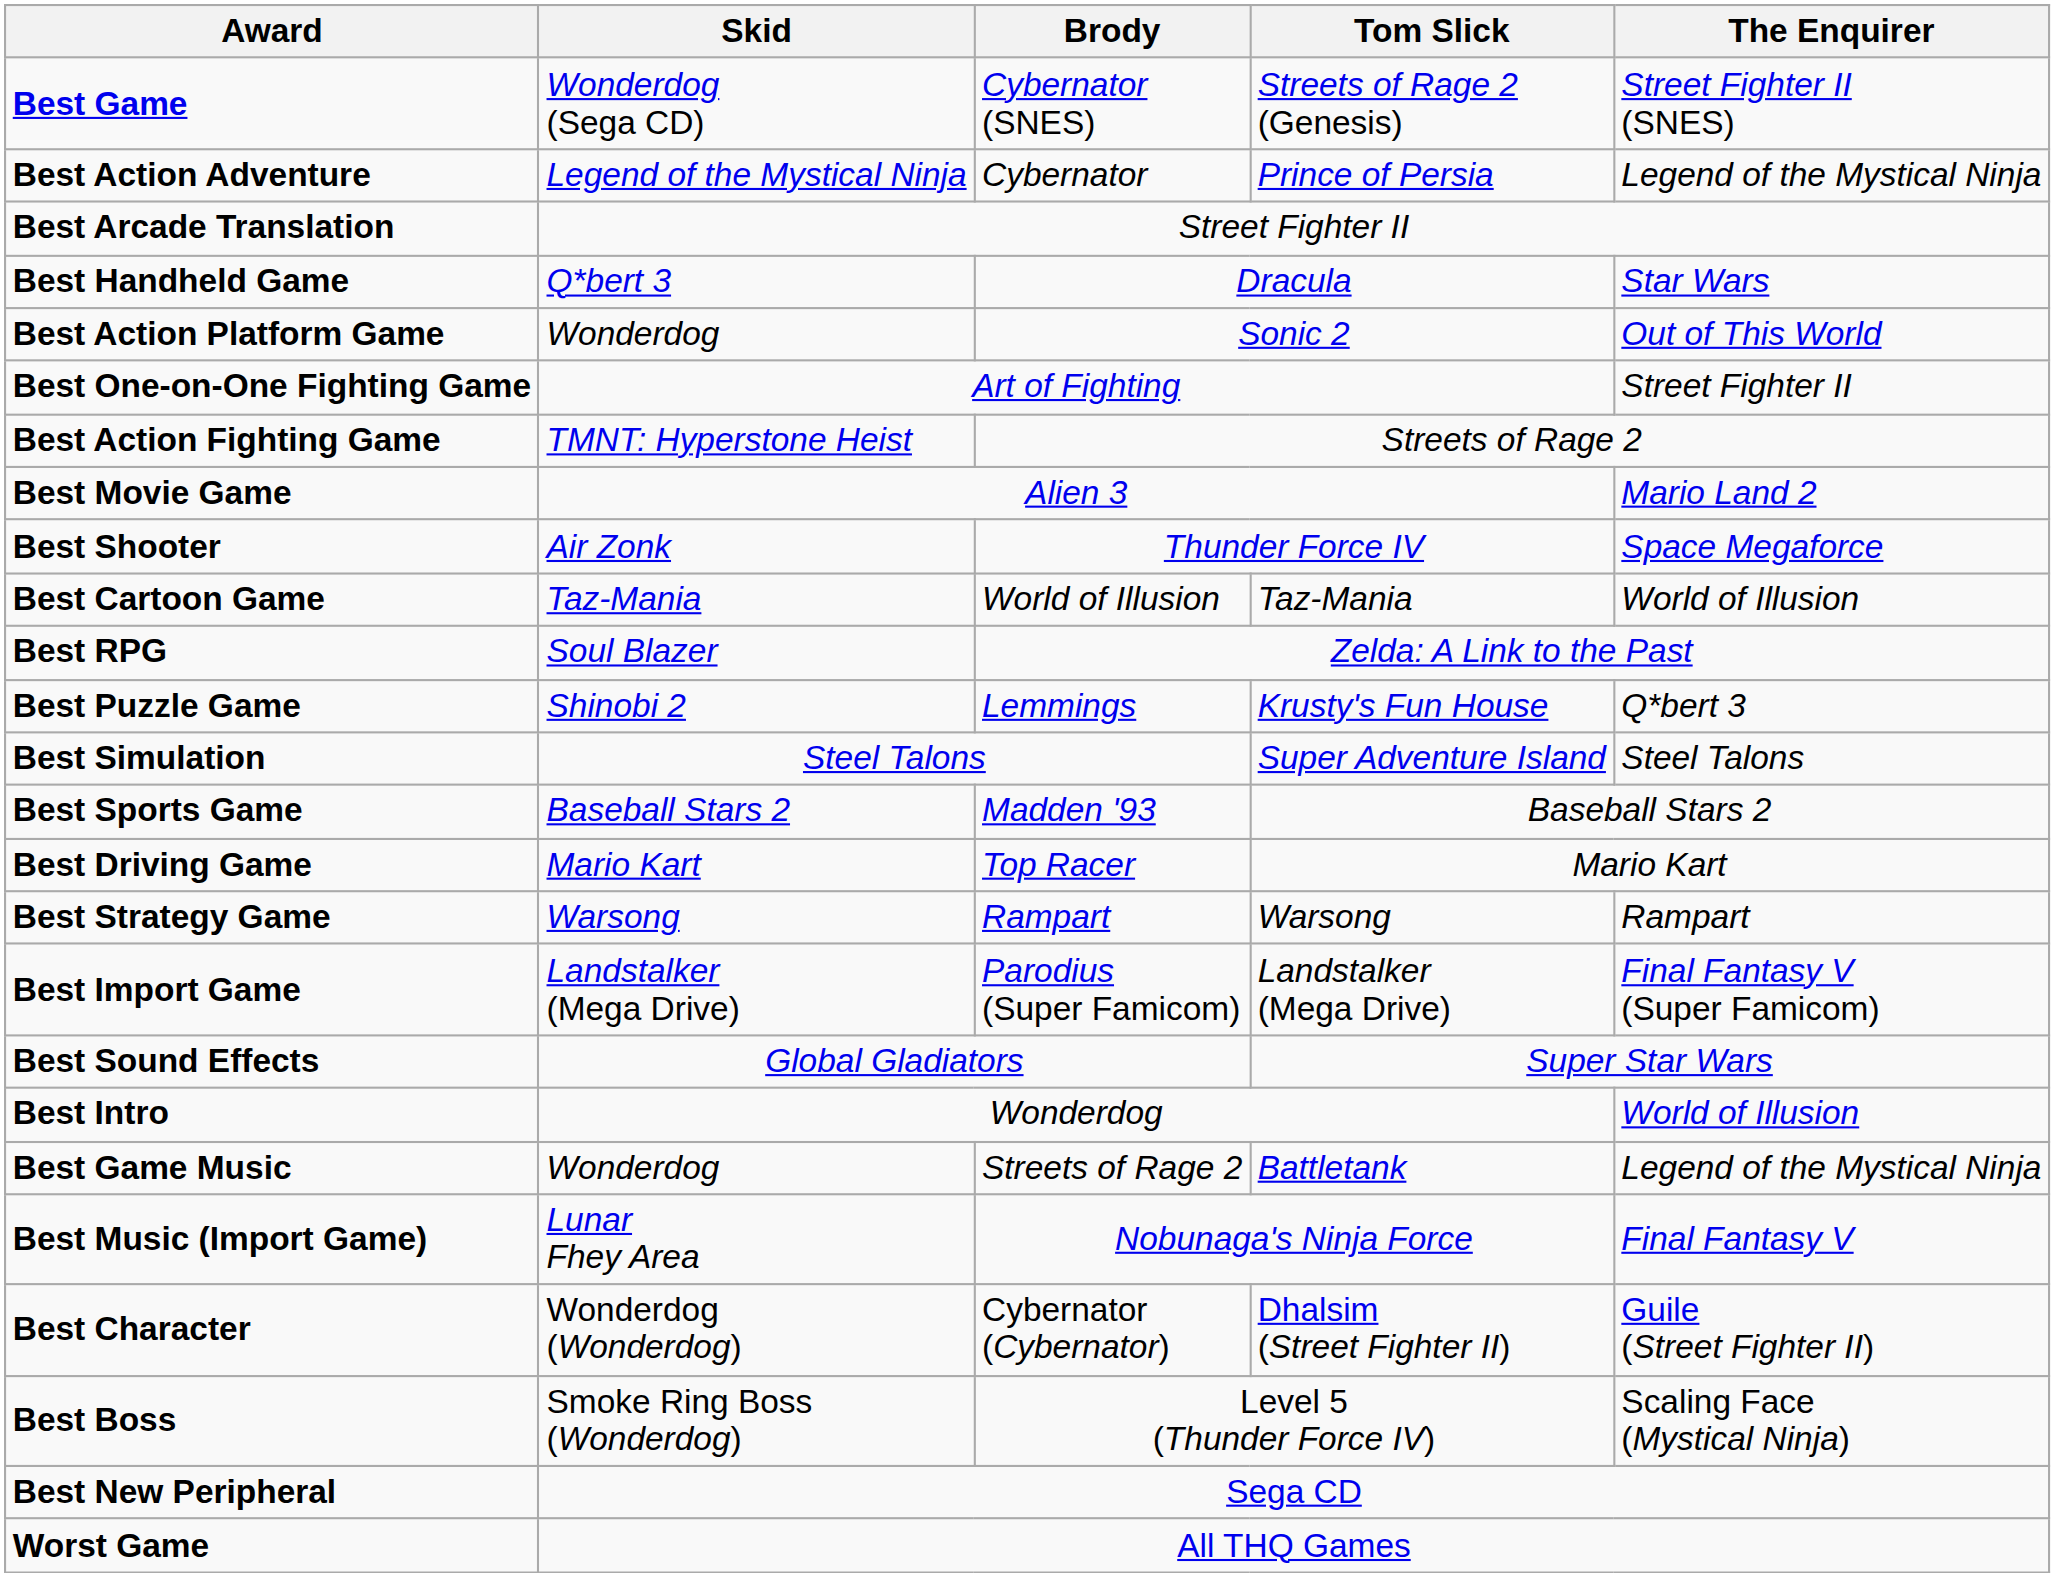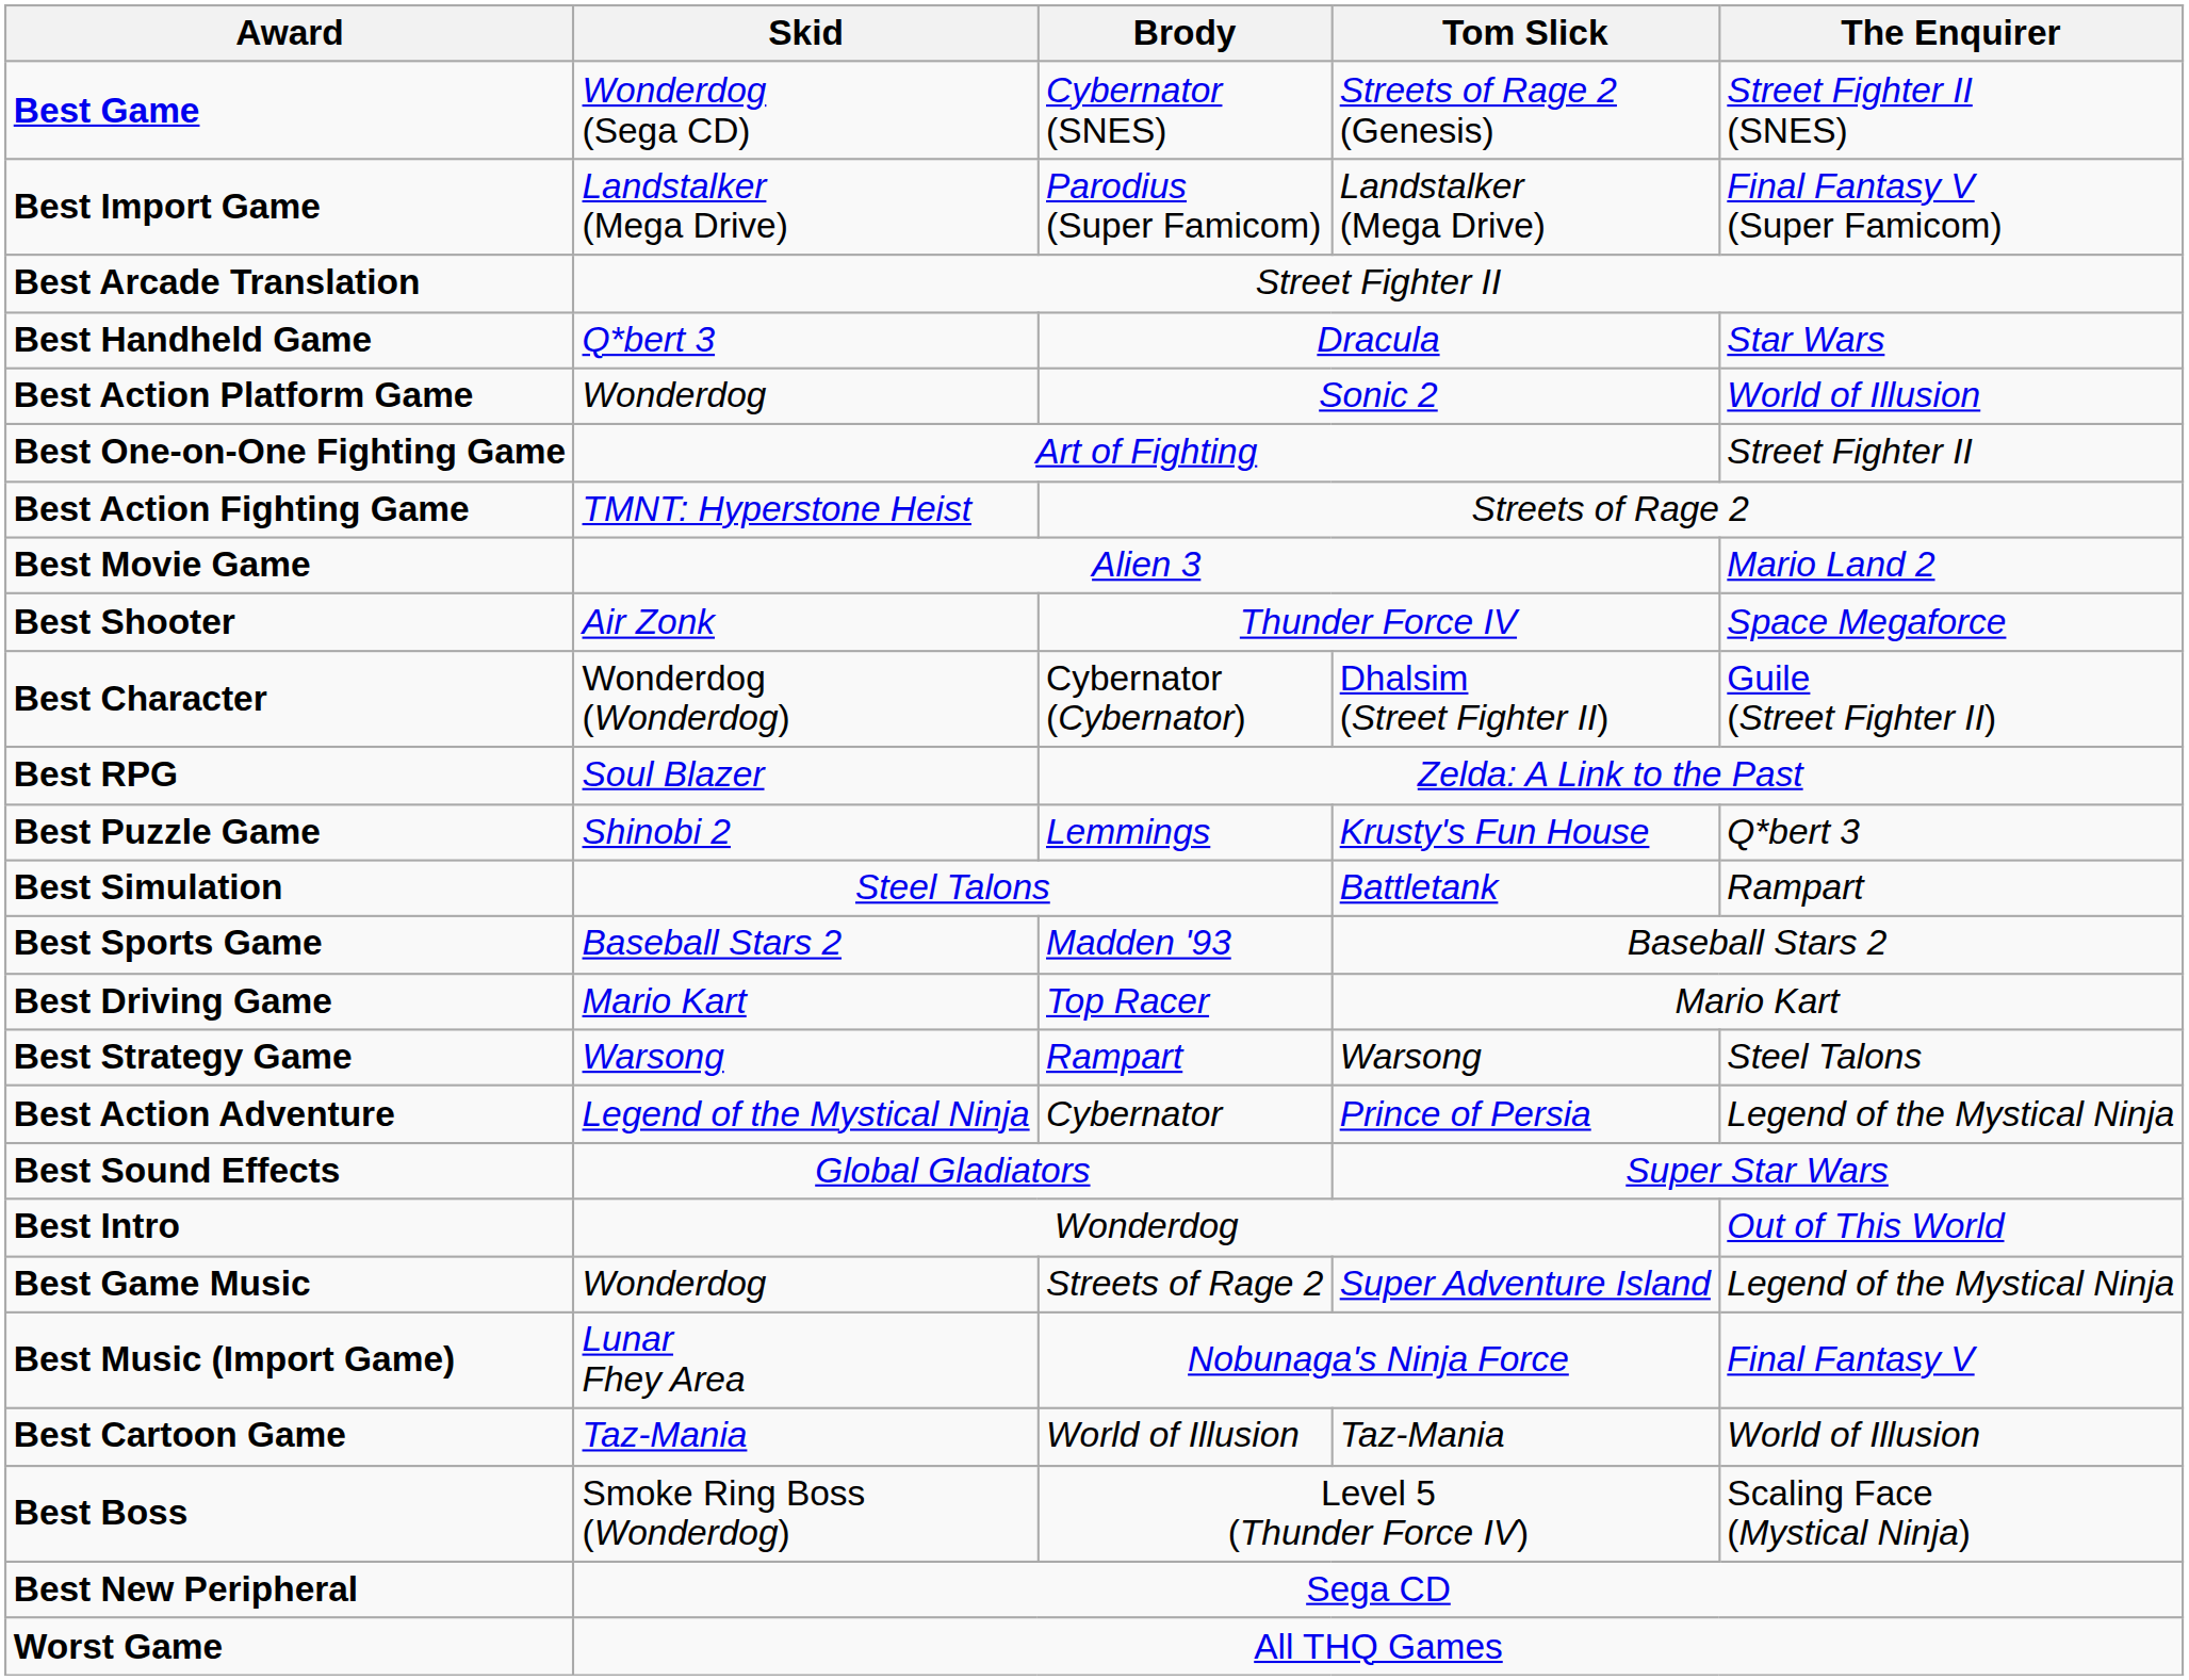rows swapped: Best Import Game <-> Best Action Adventure
Best Action Platform Game | The Enquirer: Out of This World -> World of Illusion
rows swapped: Best Cartoon Game <-> Best Character
Best Simulation | Tom Slick: Super Adventure Island -> Battletank
Best Simulation | The Enquirer: Steel Talons -> Rampart
Best Strategy Game | The Enquirer: Rampart -> Steel Talons
Best Intro | The Enquirer: World of Illusion -> Out of This World
Best Game Music | Tom Slick: Battletank -> Super Adventure Island
